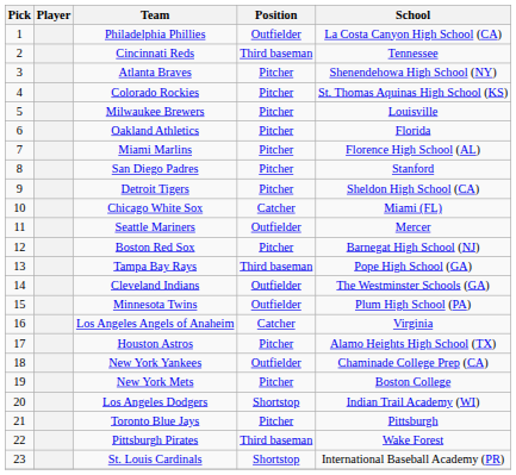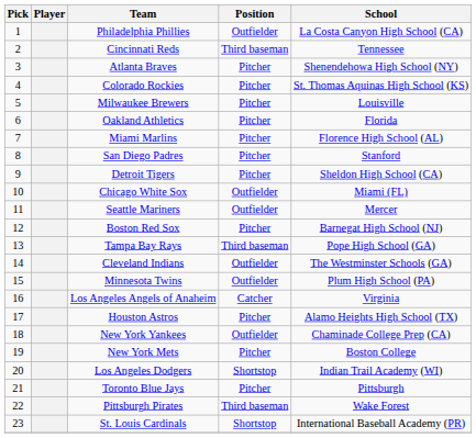Chicago White Sox | Position: Catcher -> Outfielder
